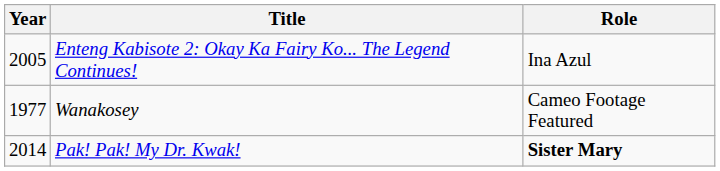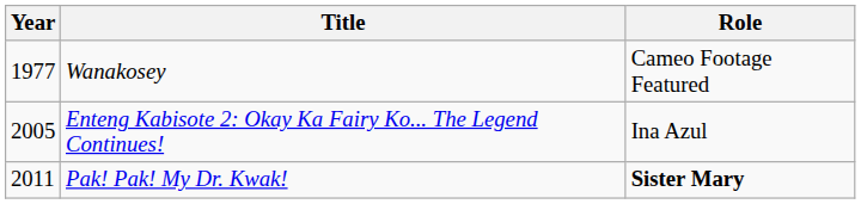rows swapped: Wanakosey <-> Enteng Kabisote 2: Okay Ka Fairy Ko... The Legend Continues!
Pak! Pak! My Dr. Kwak! | Year: 2014 -> 2011
